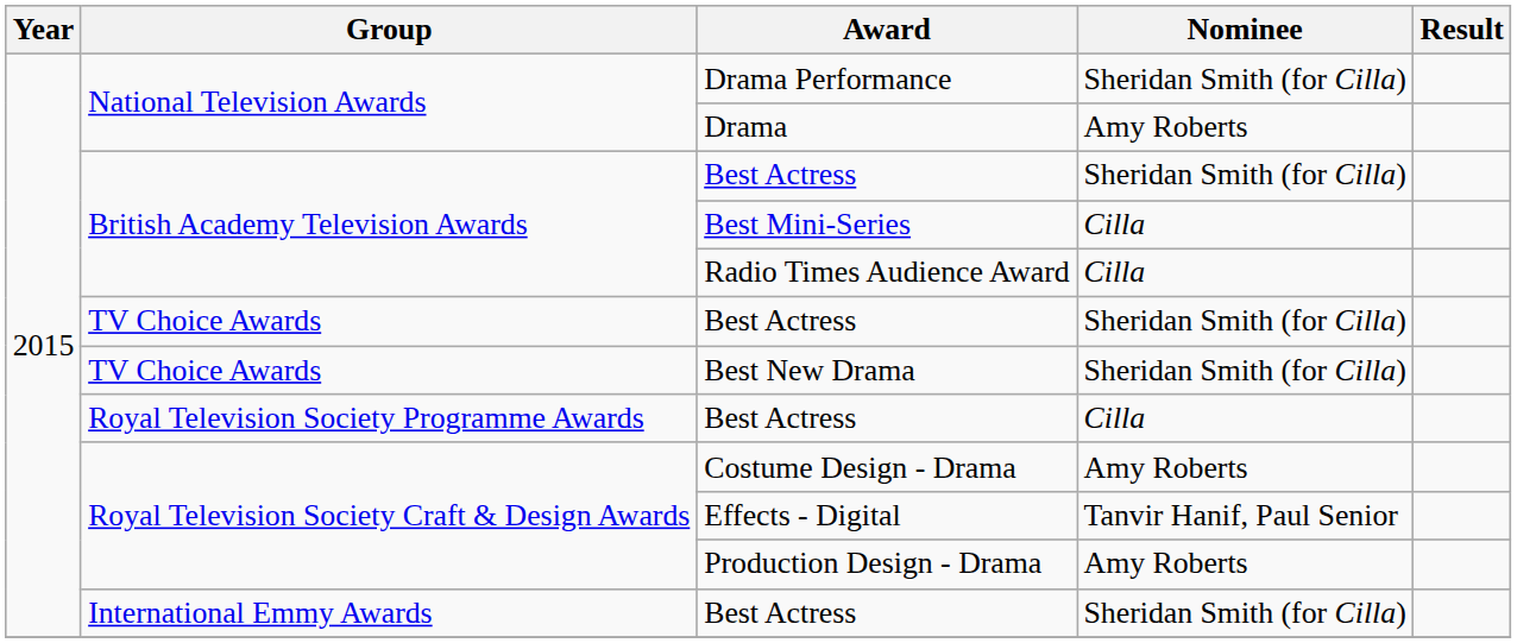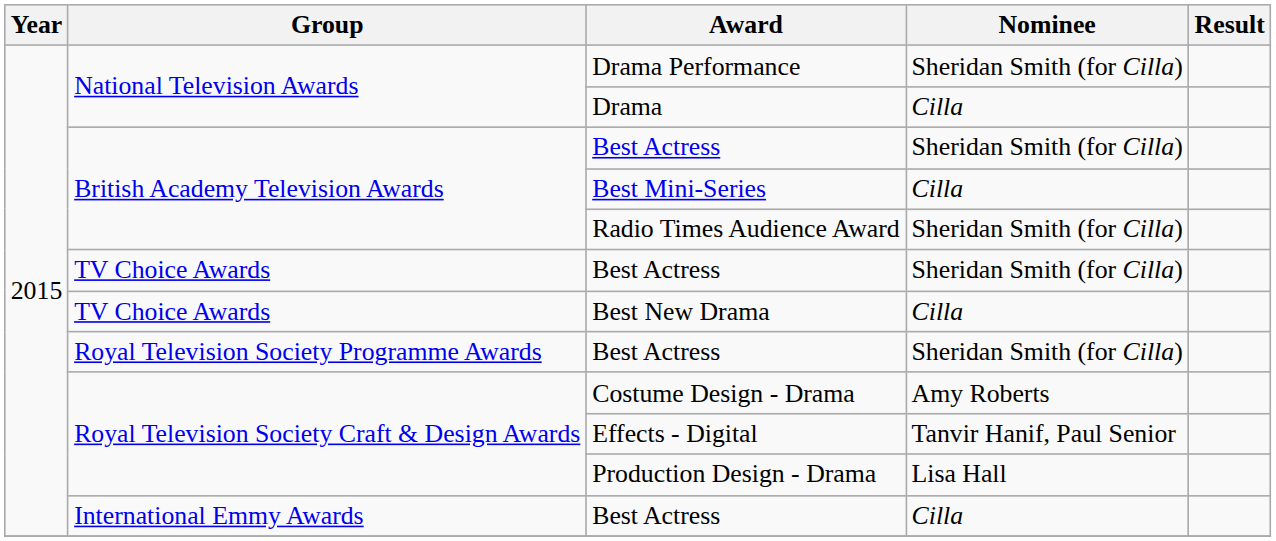Drama | Nominee: Amy Roberts -> Cilla
Radio Times Audience Award | Nominee: Cilla -> Sheridan Smith (for Cilla)
Best New Drama | Nominee: Sheridan Smith (for Cilla) -> Cilla
Royal Television Society Programme Awards / Best Actress | Nominee: Cilla -> Sheridan Smith (for Cilla)
Production Design - Drama | Nominee: Amy Roberts -> Lisa Hall
International Emmy Awards / Best Actress | Nominee: Sheridan Smith (for Cilla) -> Cilla
